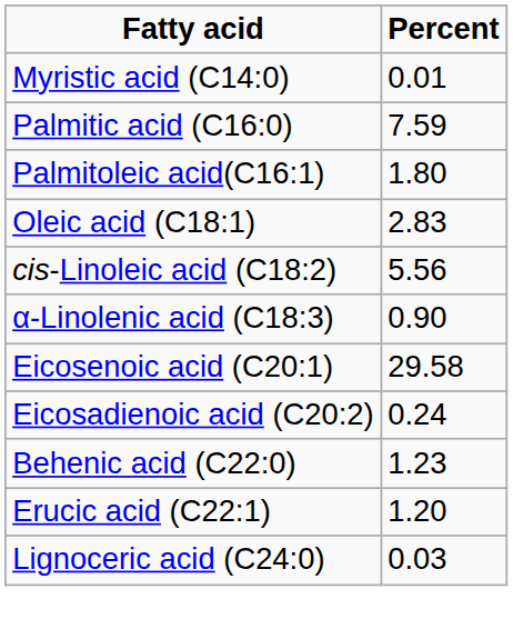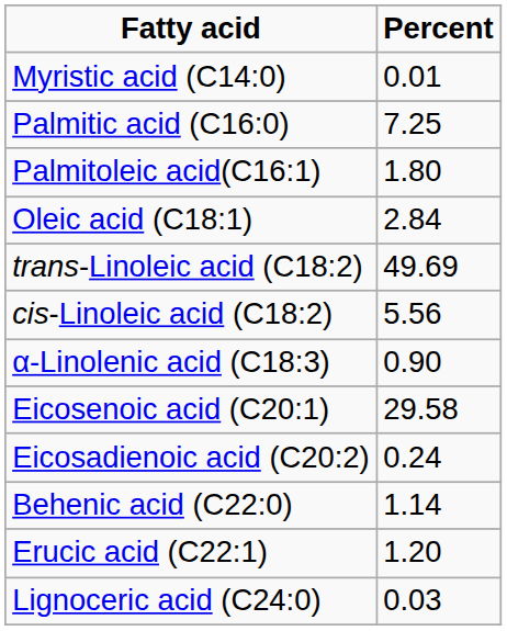Palmitic acid (C16:0) | Percent: 7.59 -> 7.25
Oleic acid (C18:1) | Percent: 2.83 -> 2.84
+ row: trans-Linoleic acid (C18:2) | 49.69
Behenic acid (C22:0) | Percent: 1.23 -> 1.14
